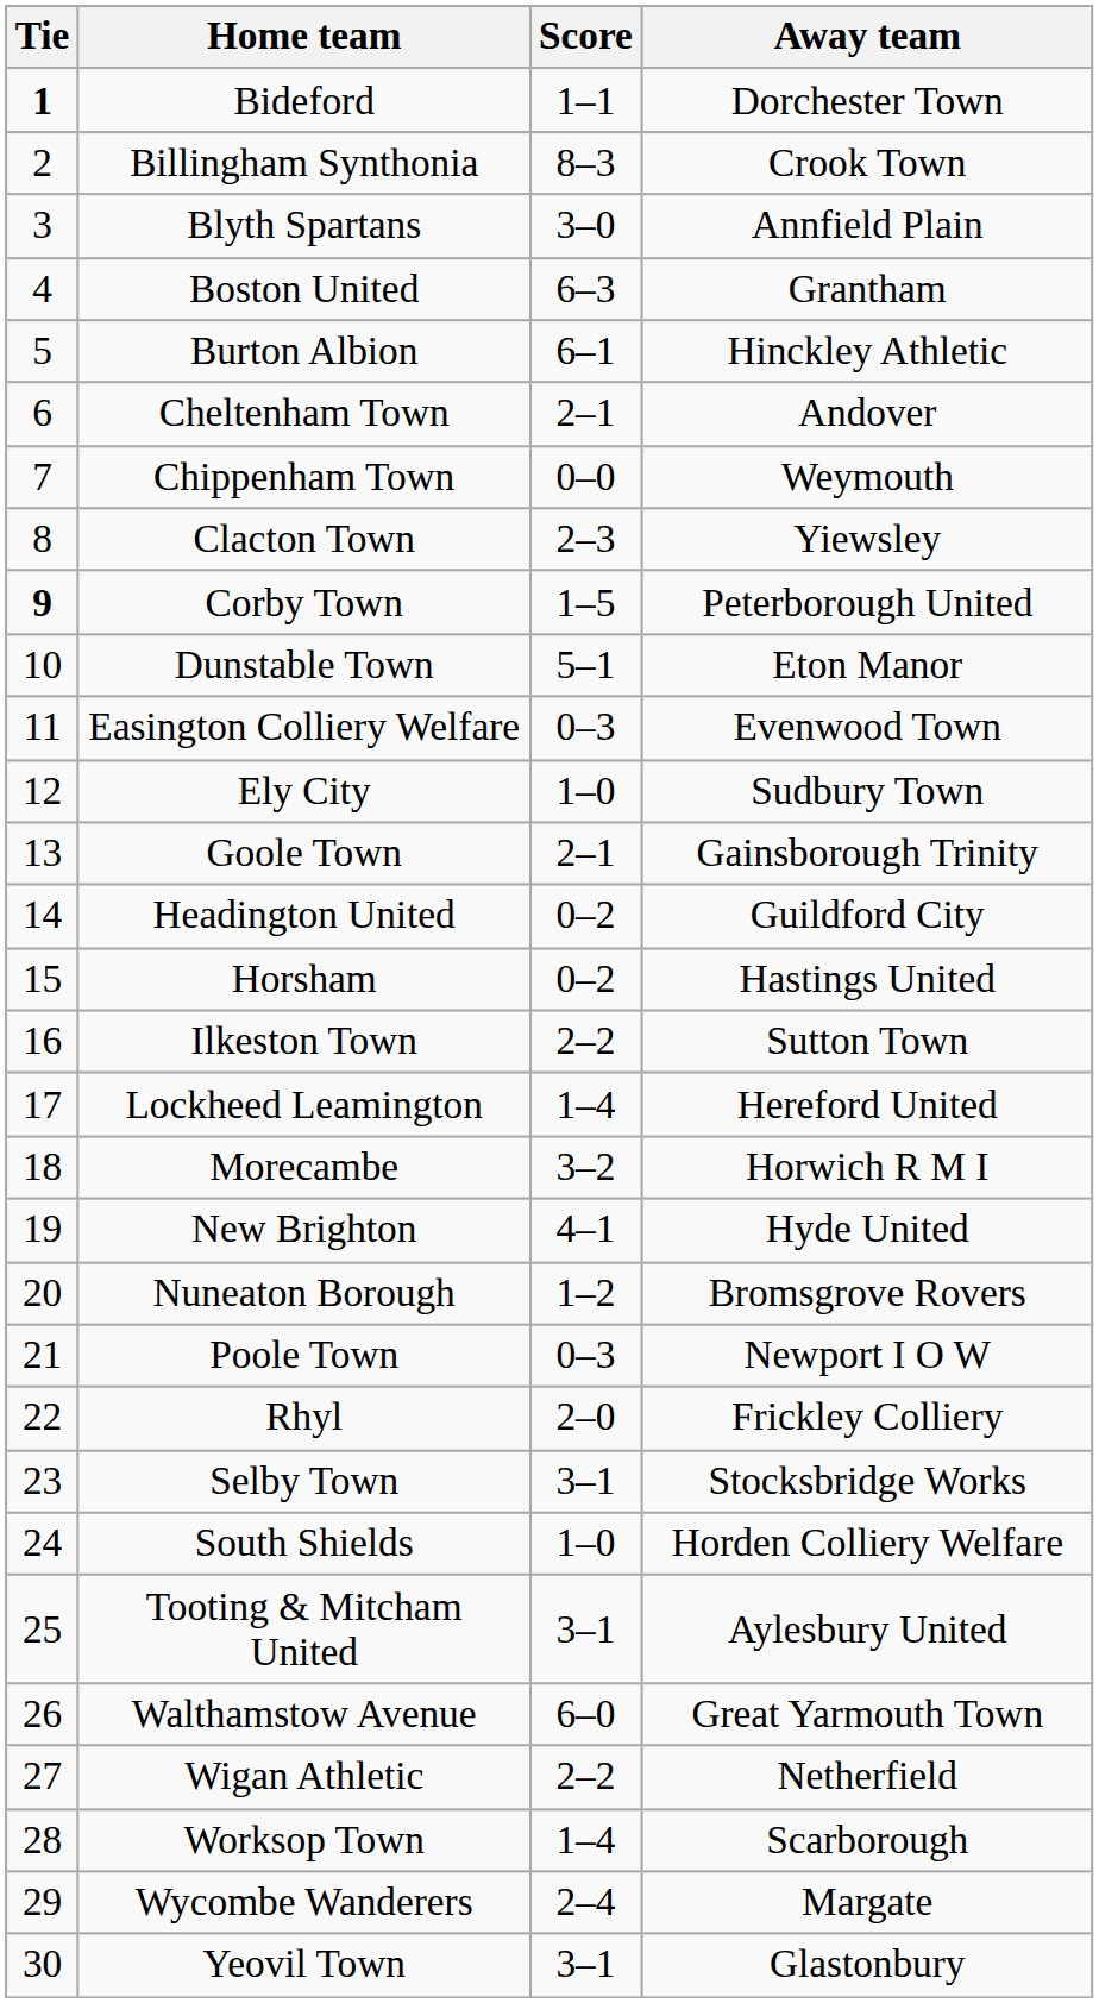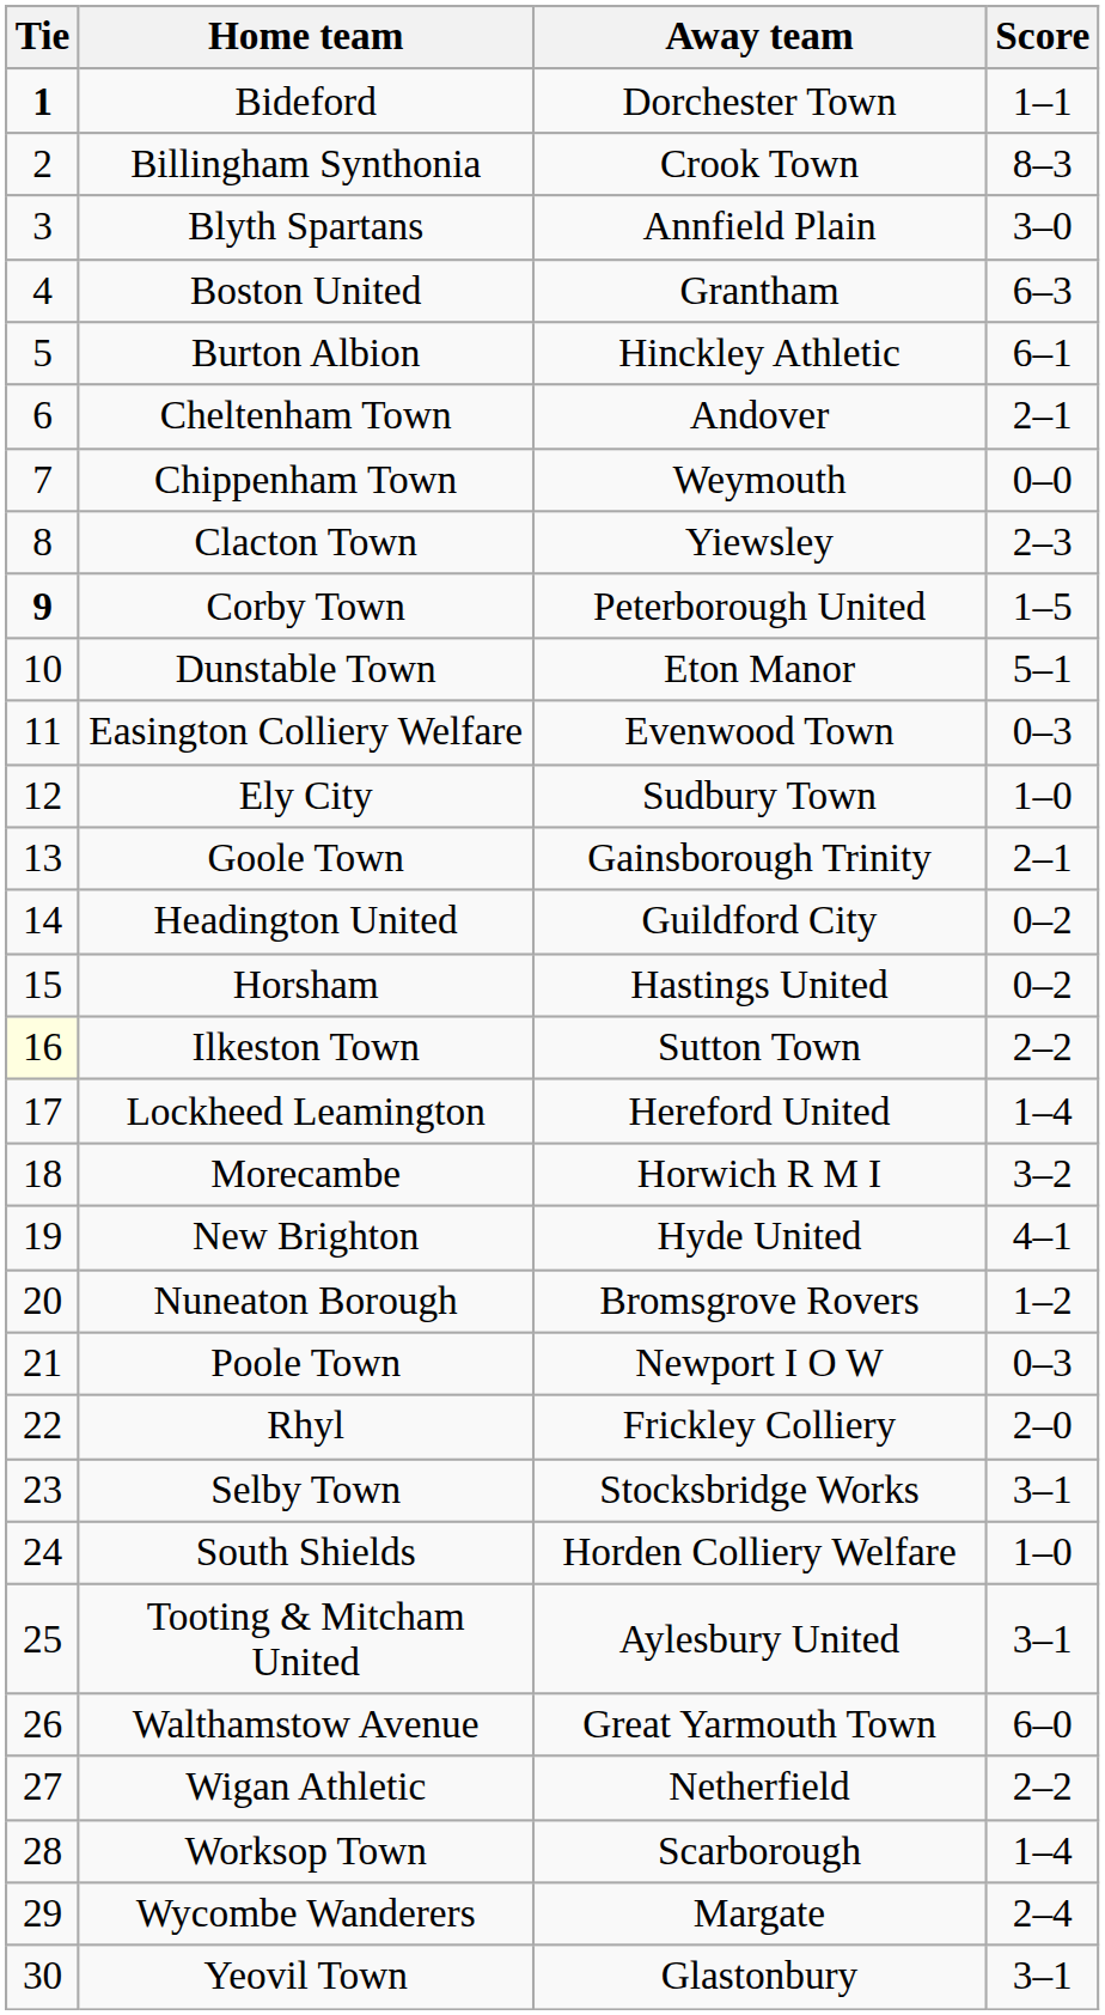columns swapped: Score <-> Away team
Ilkeston Town | Tie: no background -> lightyellow background
